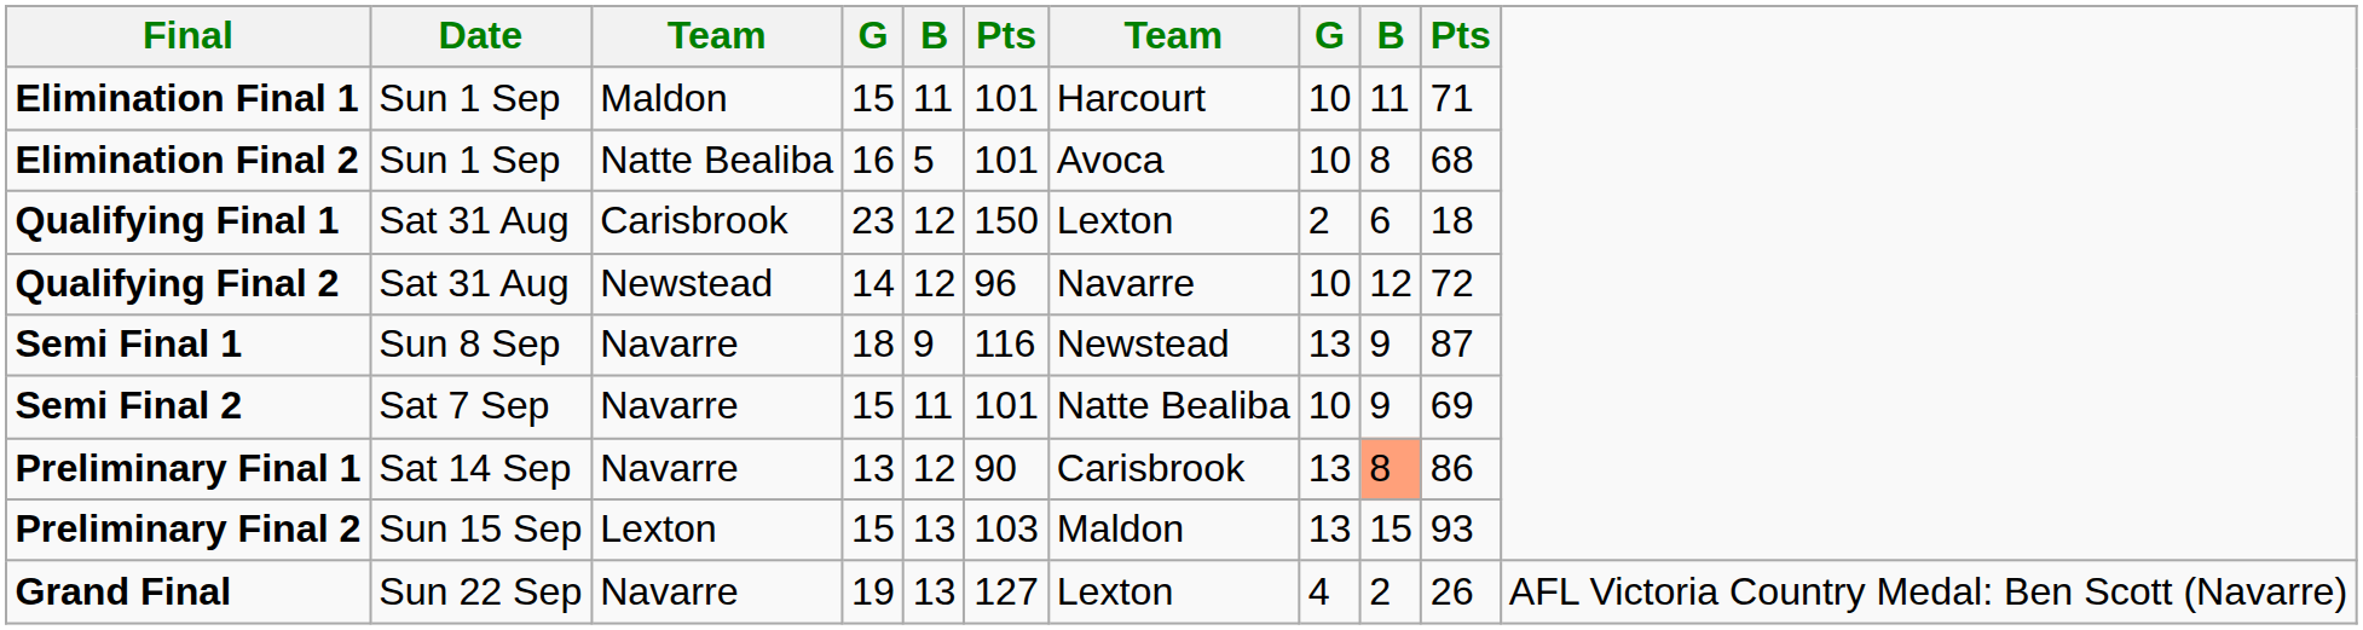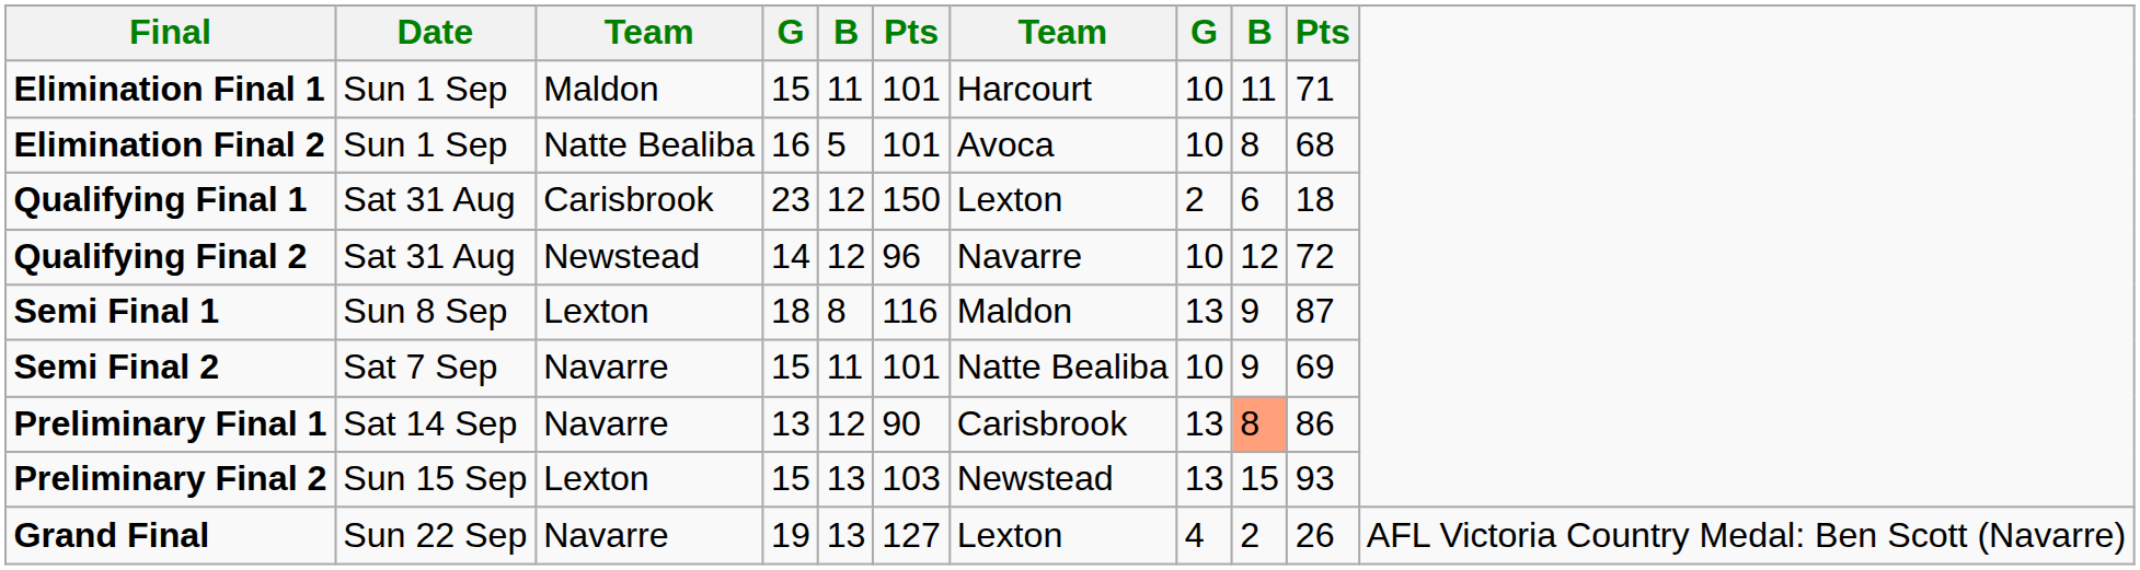Semi Final 1 | column 3: Navarre -> Lexton
Semi Final 1 | column 5: 9 -> 8
Semi Final 1 | column 7: Newstead -> Maldon
Preliminary Final 2 | column 7: Maldon -> Newstead
